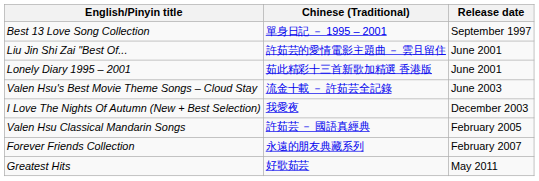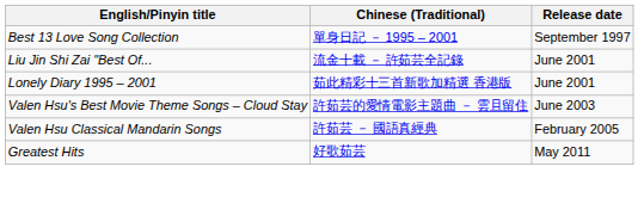Liu Jin Shi Zai "Best Of... | Chinese (Traditional): 許茹芸的愛情電影主題曲 － 雲且留住 -> 流金十載 － 許茹芸全記錄
Valen Hsu's Best Movie Theme Songs – Cloud Stay | Chinese (Traditional): 流金十載 － 許茹芸全記錄 -> 許茹芸的愛情電影主題曲 － 雲且留住
- row: I Love The Nights Of Autumn (New + Best Selection) | 我愛夜 | December 2003
- row: Forever Friends Collection | 永遠的朋友典藏系列 | February 2007
